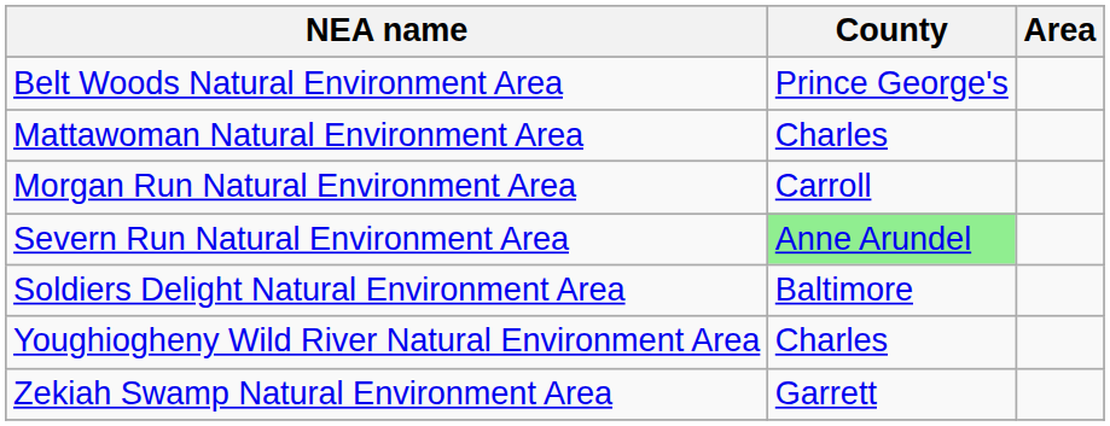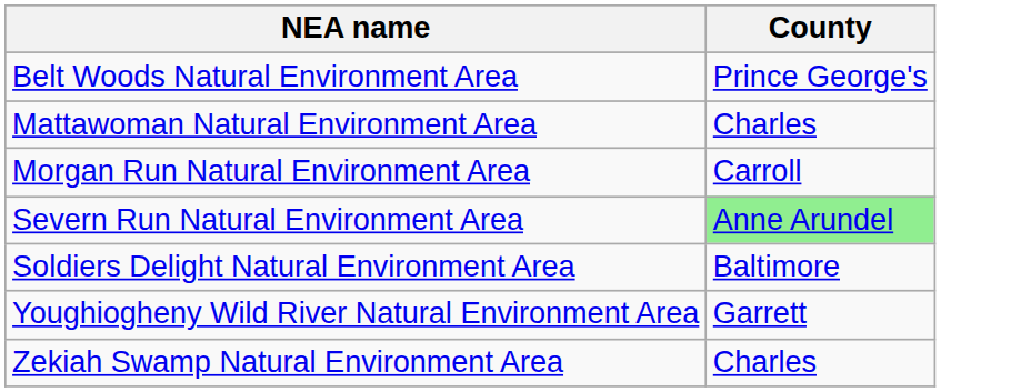- column: Area
Youghiogheny Wild River Natural Environment Area | County: Charles -> Garrett
Zekiah Swamp Natural Environment Area | County: Garrett -> Charles
